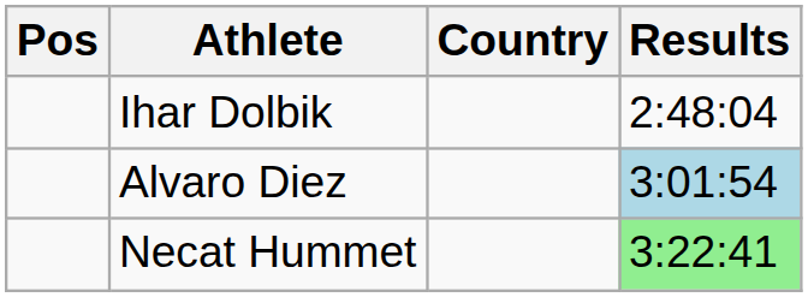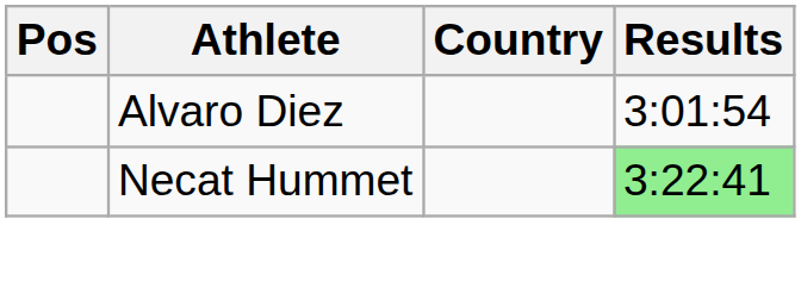- row: Ihar Dolbik | 2:48:04
Alvaro Diez | Results: lightblue background -> no background
